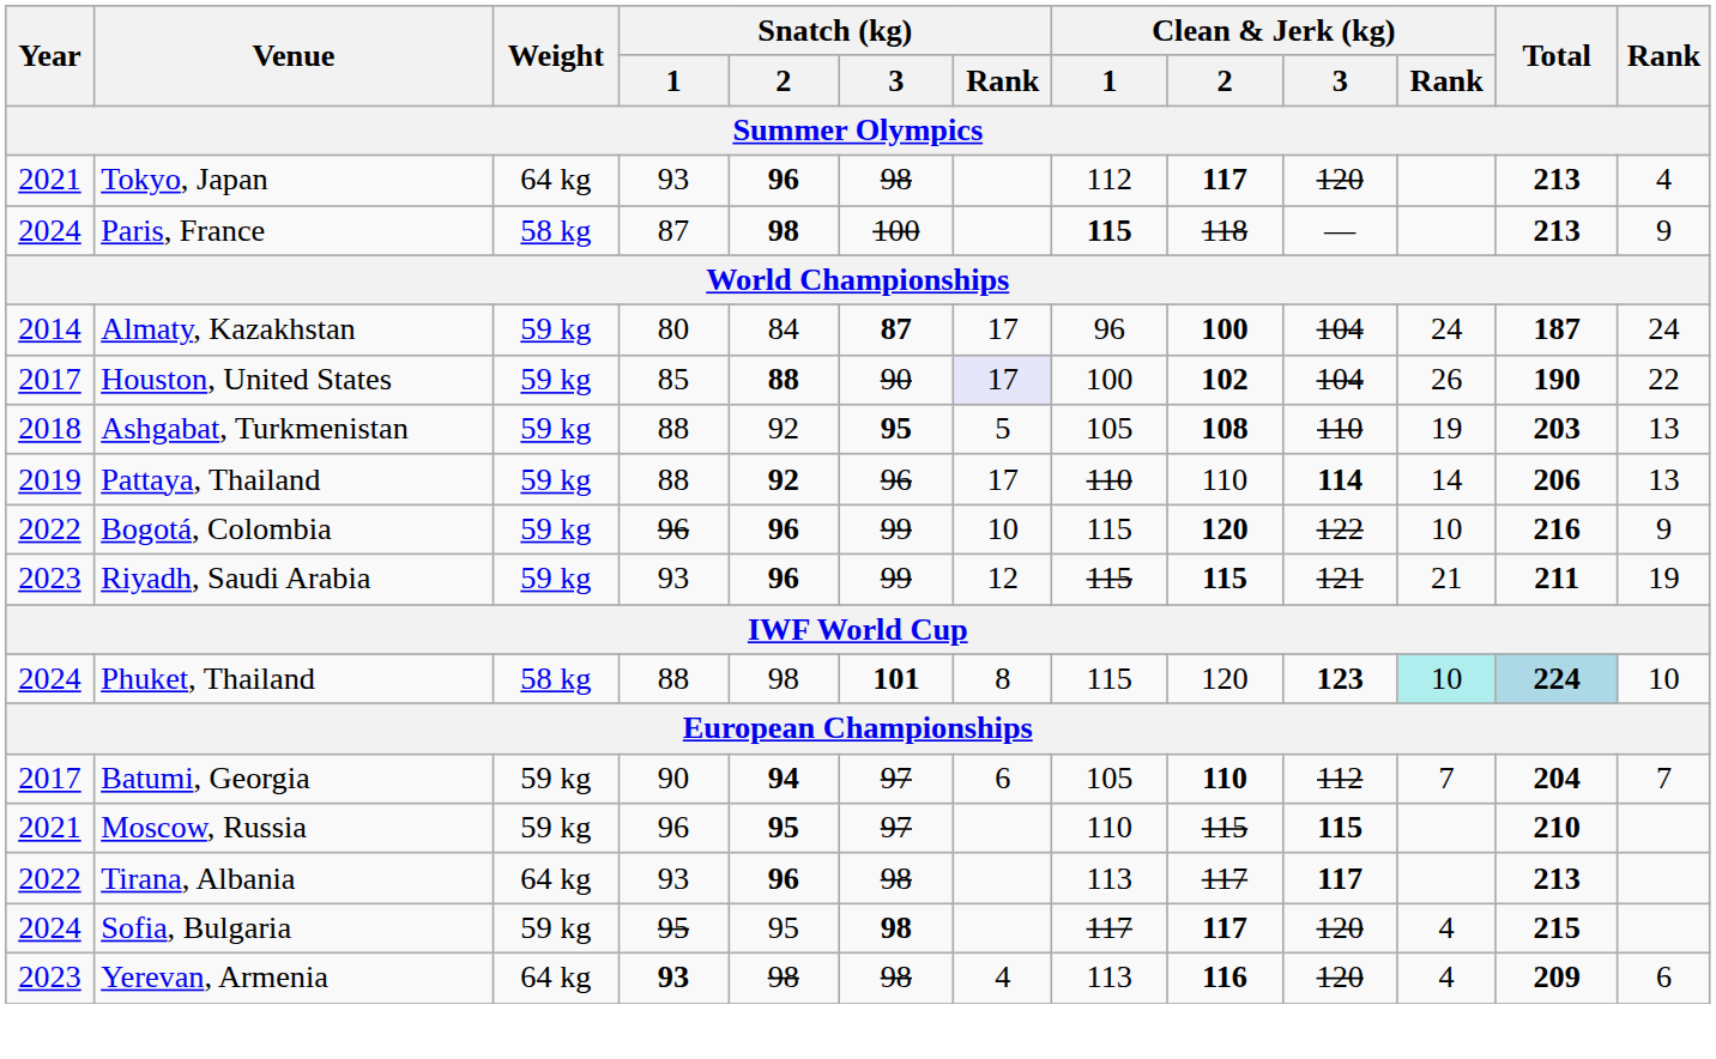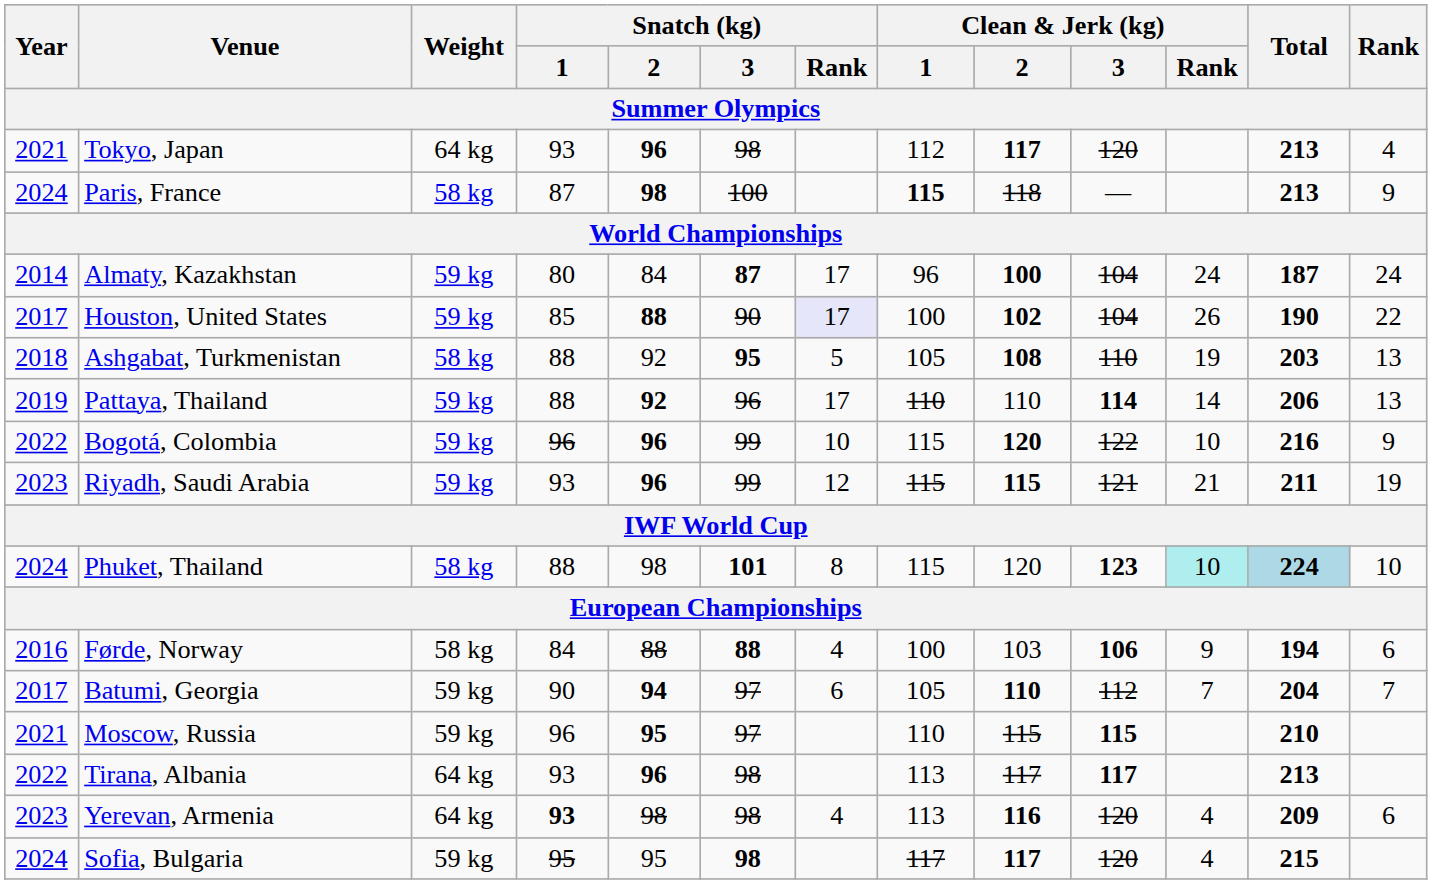Ashgabat, Turkmenistan | Weight: 59 kg -> 58 kg
+ row: 2016 | Førde, Norway | 58 kg | 84 | 88 | 88 | 4 | 100 | 103 | 106 | 9 | 194 | 6
rows swapped: Yerevan, Armenia <-> Sofia, Bulgaria
